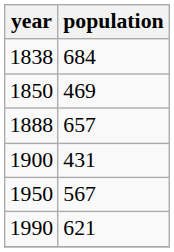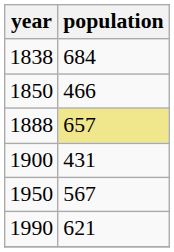1850 | population: 469 -> 466
1888 | population: no background -> khaki background
